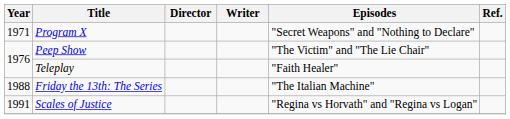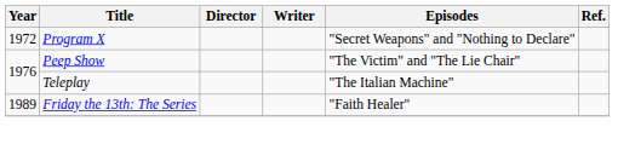Program X | Year: 1971 -> 1972
Teleplay | Episodes: "Faith Healer" -> "The Italian Machine"
Friday the 13th: The Series | Year: 1988 -> 1989
Friday the 13th: The Series | Episodes: "The Italian Machine" -> "Faith Healer"
- row: 1991 | Scales of Justice | "Regina vs Horvath" and "Regina vs Logan"
